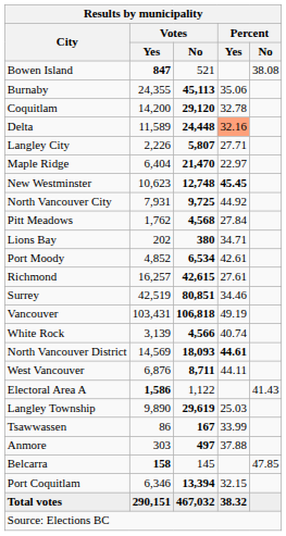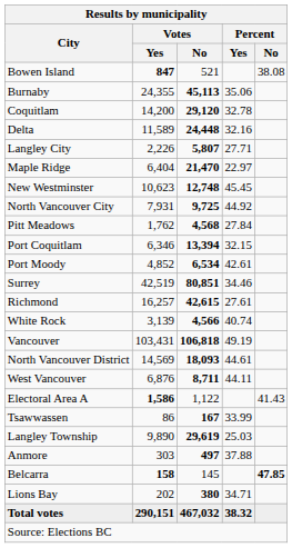Delta | Percent / Yes: lightsalmon background -> no background
New Westminster | Percent / Yes: bold -> normal
rows swapped: Port Coquitlam <-> Lions Bay
rows swapped: Richmond <-> Surrey
rows swapped: Vancouver <-> White Rock
North Vancouver District | Percent / Yes: bold -> normal
rows swapped: Langley Township <-> Tsawwassen
Belcarra | Percent / No: normal -> bold
